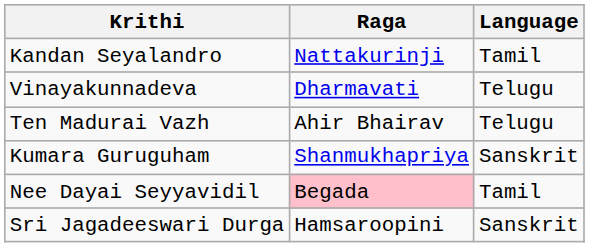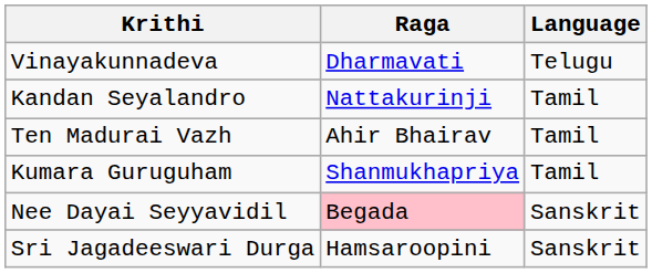rows swapped: Vinayakunnadeva <-> Kandan Seyalandro
Ten Madurai Vazh | Language: Telugu -> Tamil
Kumara Guruguham | Language: Sanskrit -> Tamil
Nee Dayai Seyyavidil | Language: Tamil -> Sanskrit
